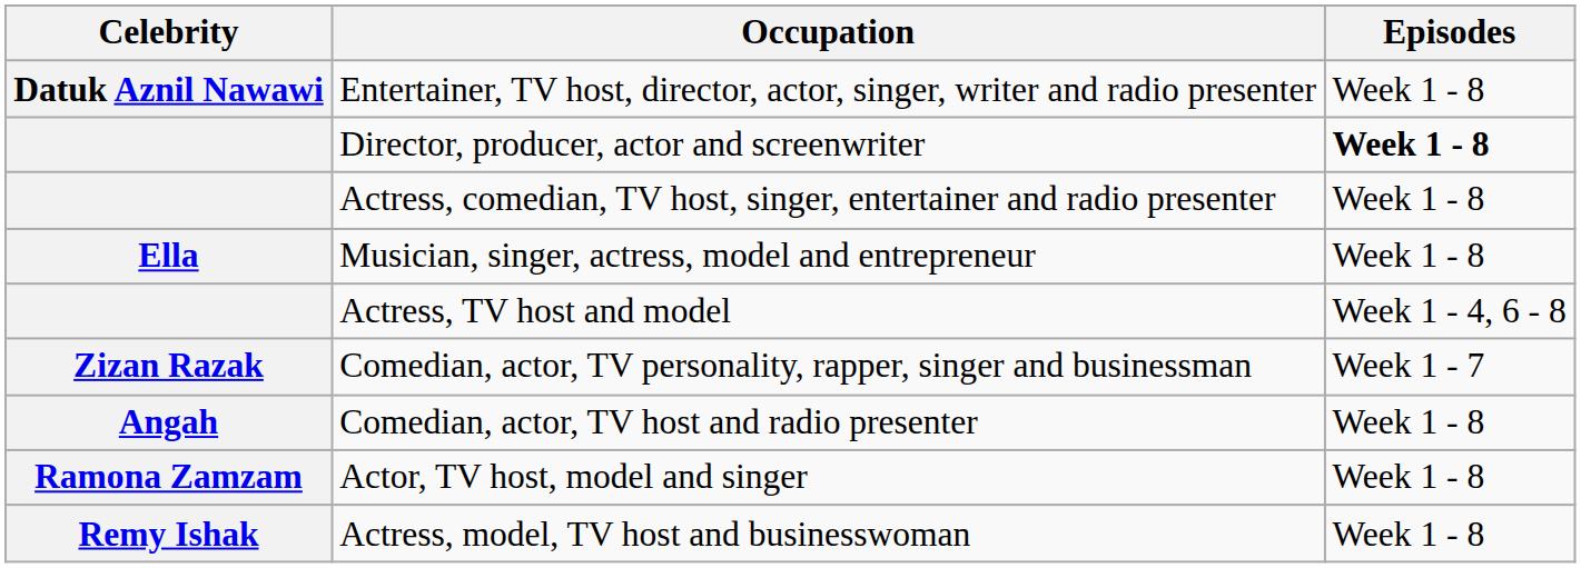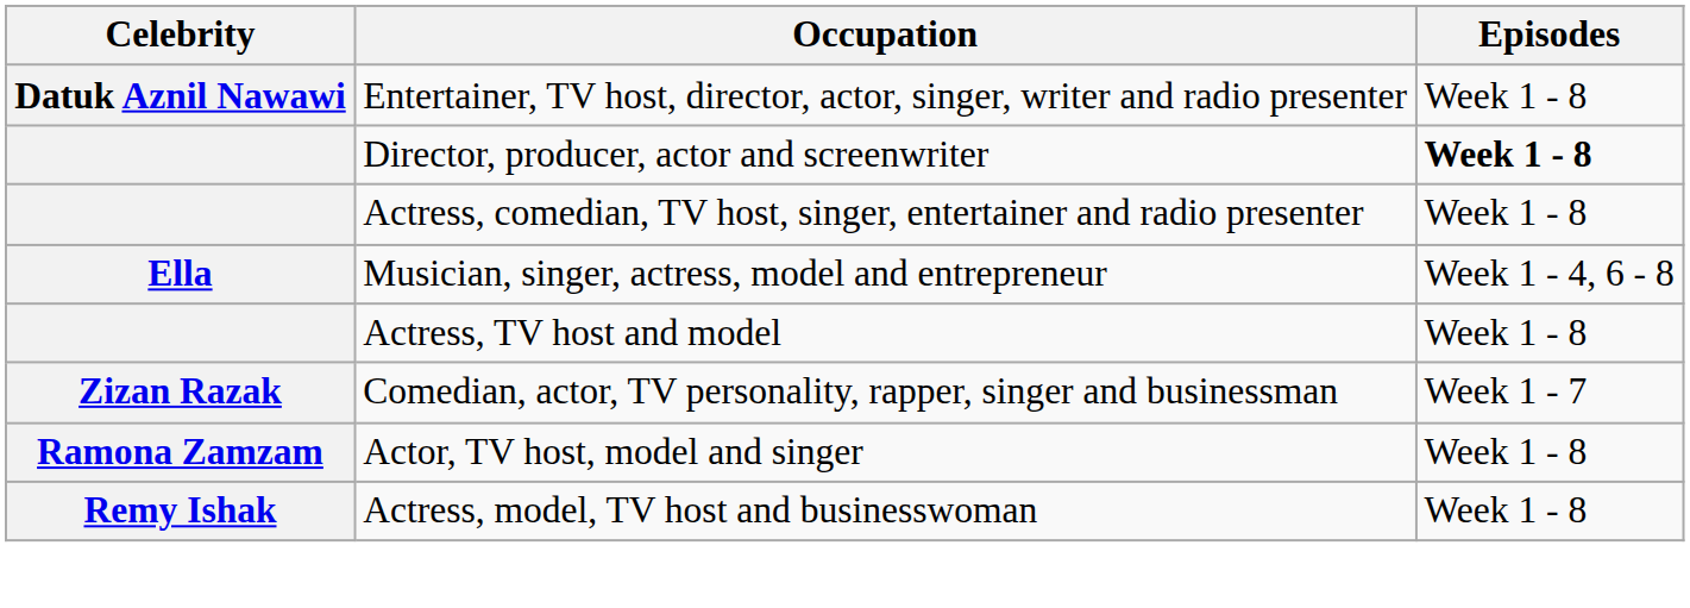Musician, singer, actress, model and entrepreneur | Episodes: Week 1 - 8 -> Week 1 - 4, 6 - 8
Actress, TV host and model | Episodes: Week 1 - 4, 6 - 8 -> Week 1 - 8
- row: Angah | Comedian, actor, TV host and radio presenter | Week 1 - 8
